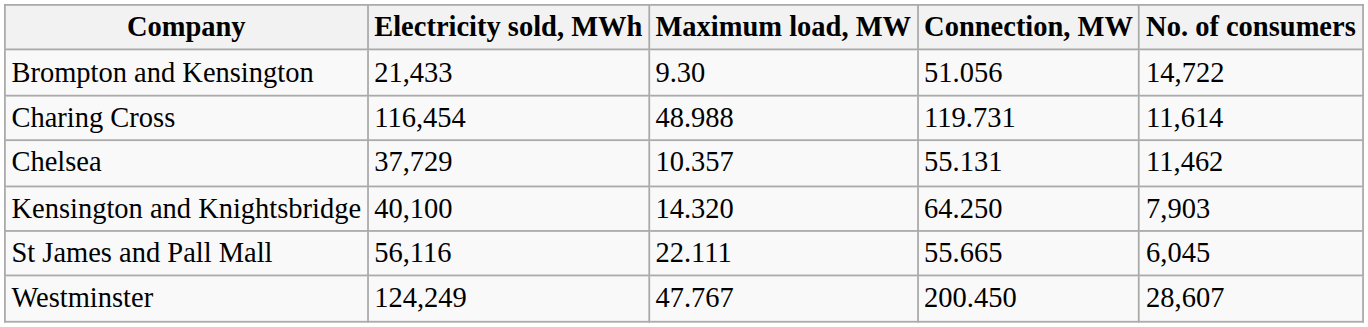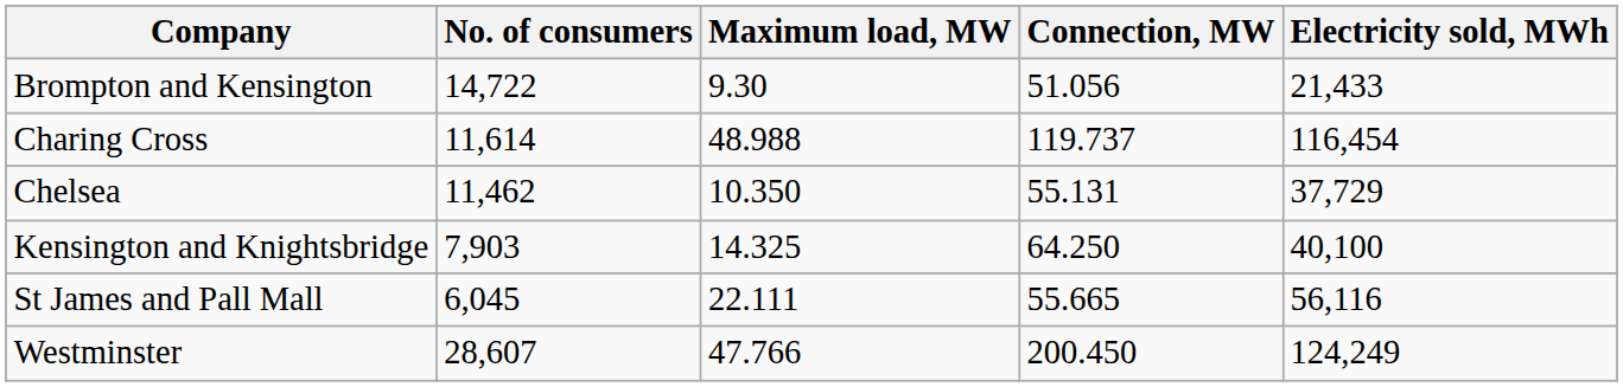columns swapped: Electricity sold, MWh <-> No. of consumers
Charing Cross | Connection, MW: 119.731 -> 119.737
Chelsea | Maximum load, MW: 10.357 -> 10.350
Kensington and Knightsbridge | Maximum load, MW: 14.320 -> 14.325
Westminster | Maximum load, MW: 47.767 -> 47.766
